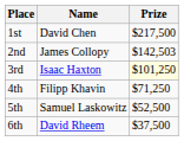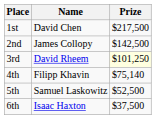2nd | Prize: $142,503 -> $142,500
3rd | Name: Isaac Haxton -> David Rheem
4th | Prize: $71,250 -> $75,140
6th | Name: David Rheem -> Isaac Haxton
